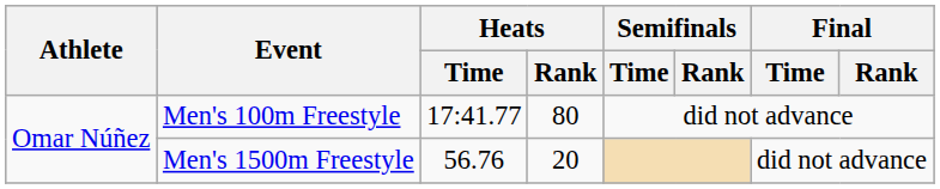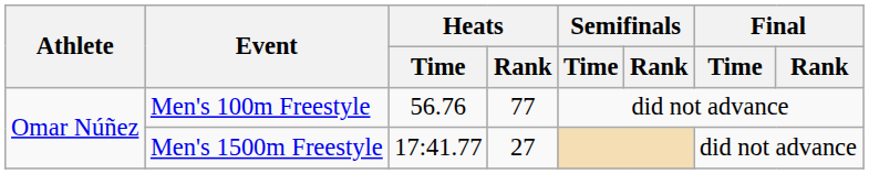Men's 100m Freestyle | Heats / Time: 17:41.77 -> 56.76
Men's 100m Freestyle | Heats / Rank: 80 -> 77
Men's 1500m Freestyle | Heats / Time: 56.76 -> 17:41.77
Men's 1500m Freestyle | Heats / Rank: 20 -> 27
